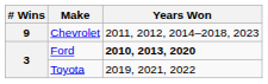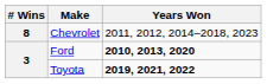Chevrolet | # Wins: 9 -> 8
Toyota | Years Won: normal -> bold
